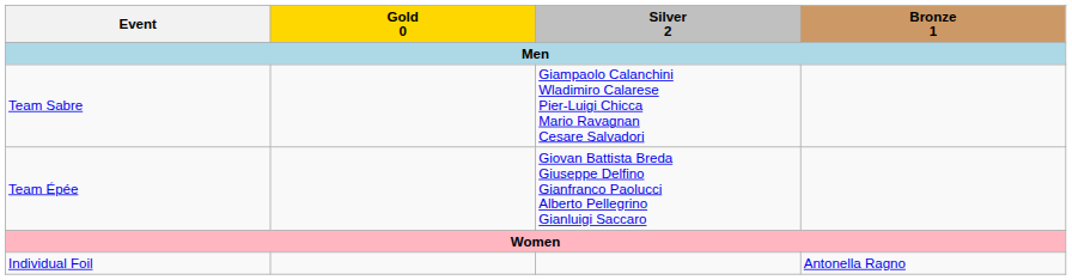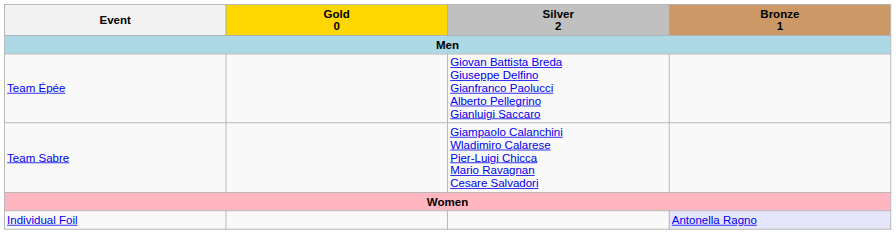rows swapped: Team Épée <-> Team Sabre
Individual Foil | Bronze 1: no background -> lavender background
